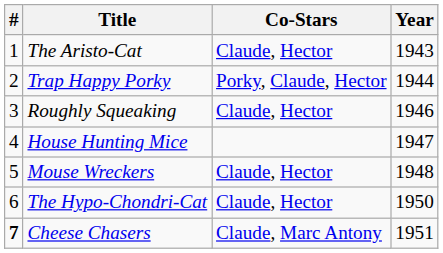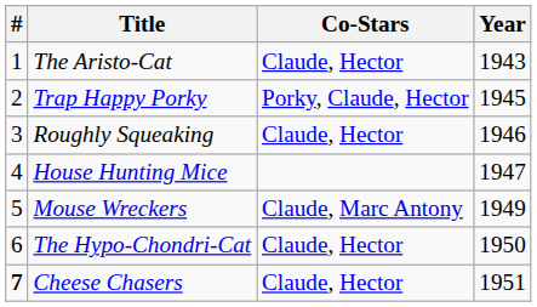Trap Happy Porky | Year: 1944 -> 1945
Mouse Wreckers | Co-Stars: Claude, Hector -> Claude, Marc Antony
Mouse Wreckers | Year: 1948 -> 1949
Cheese Chasers | Co-Stars: Claude, Marc Antony -> Claude, Hector
